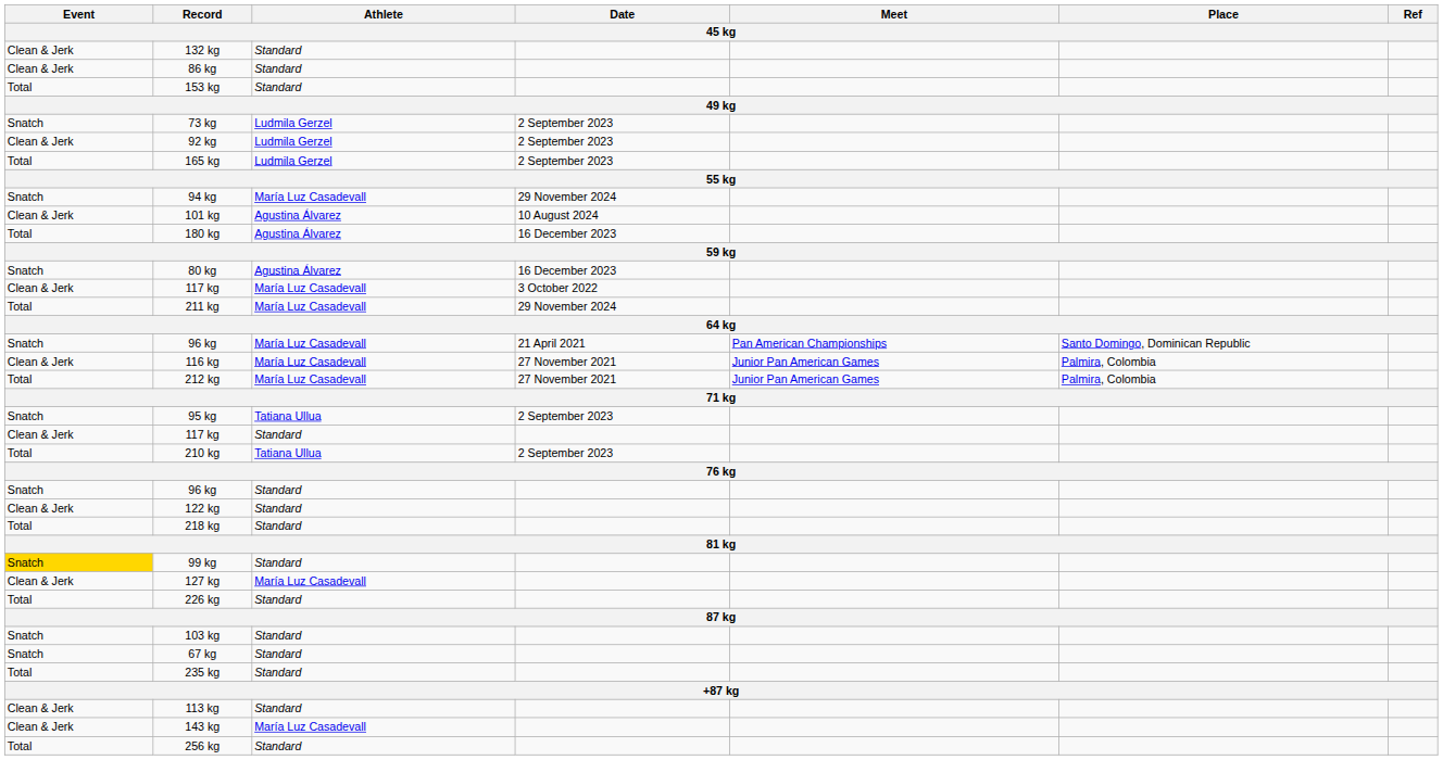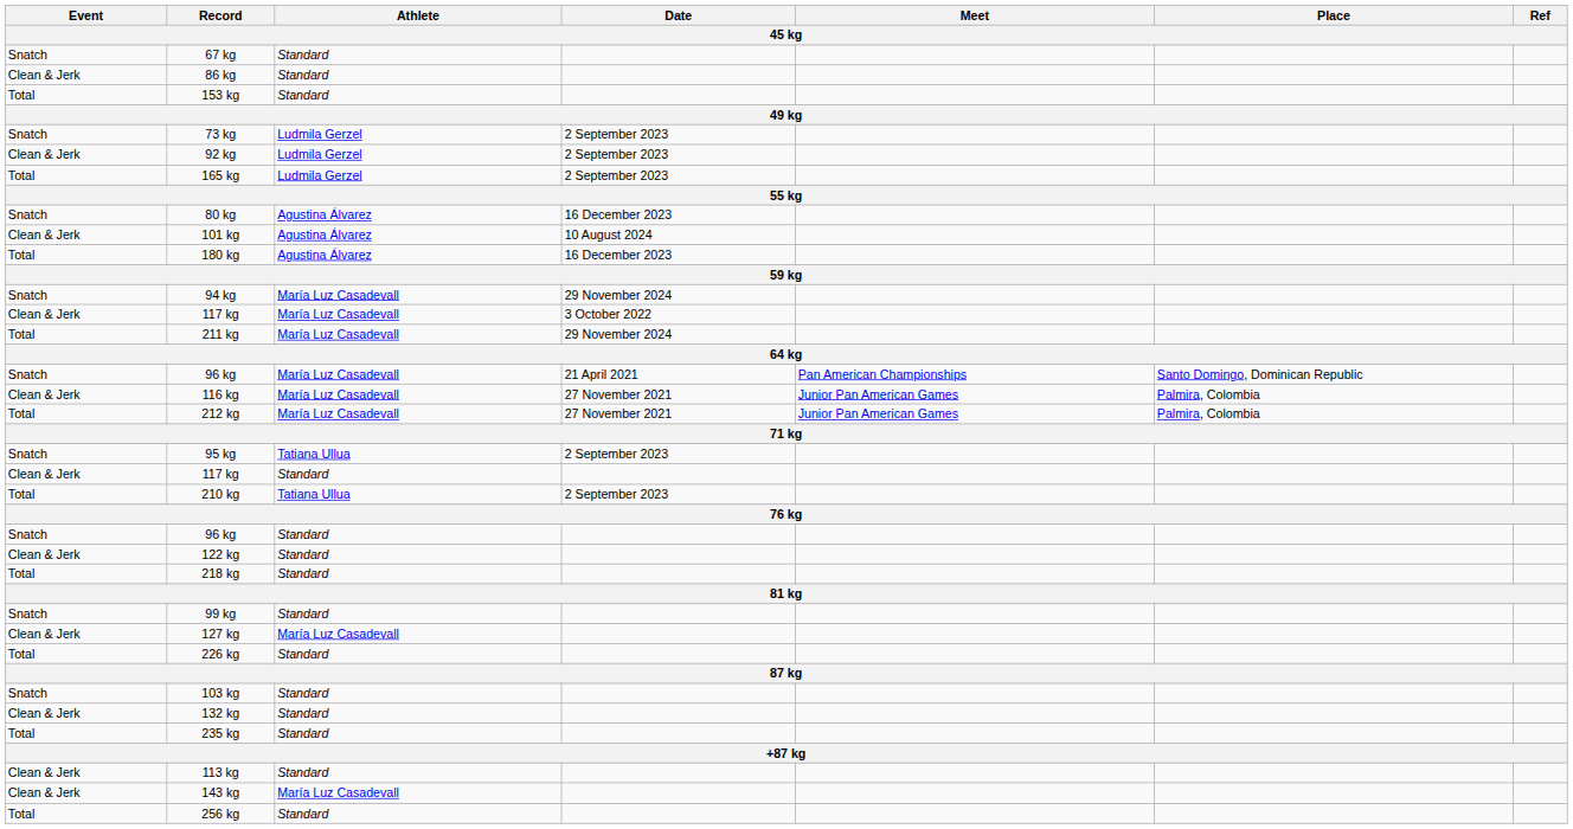rows swapped: 67 kg <-> 132 kg
rows swapped: 80 kg <-> 94 kg
99 kg | Event: gold background -> no background
